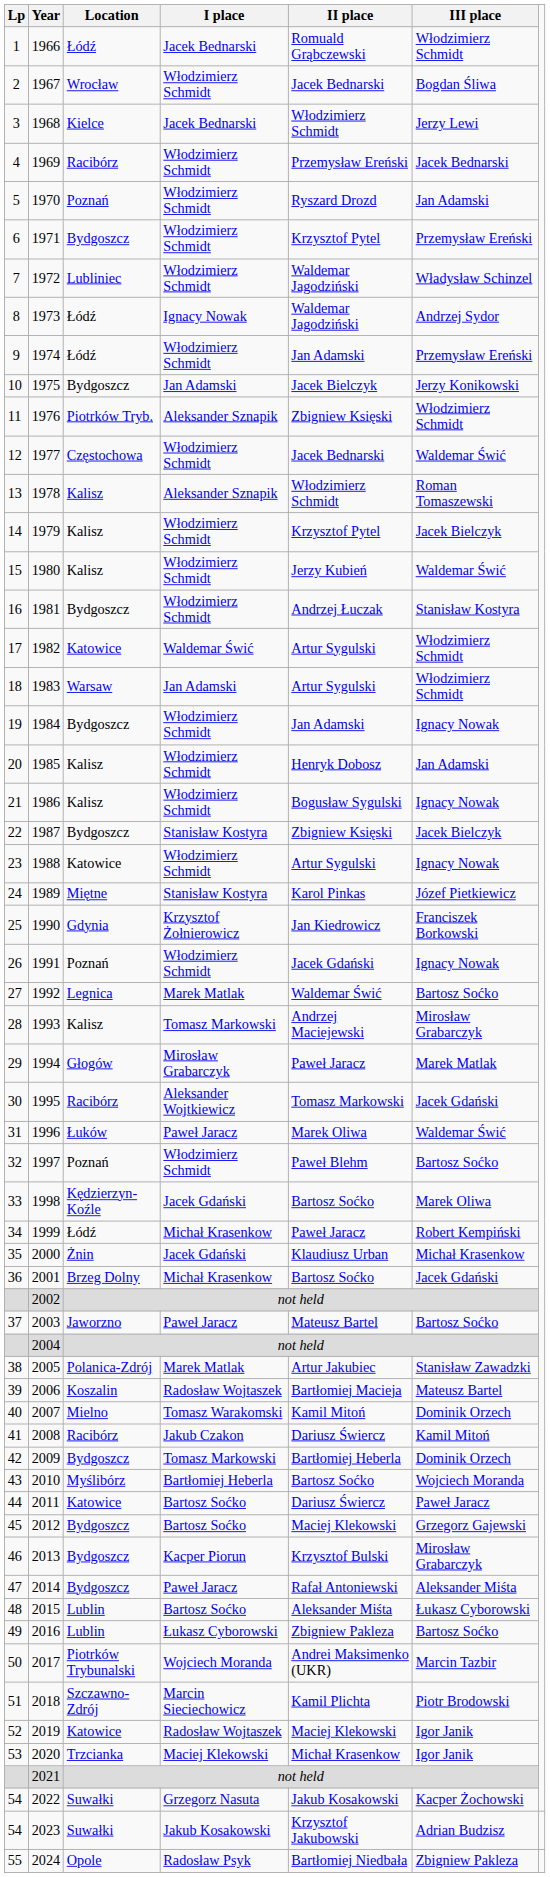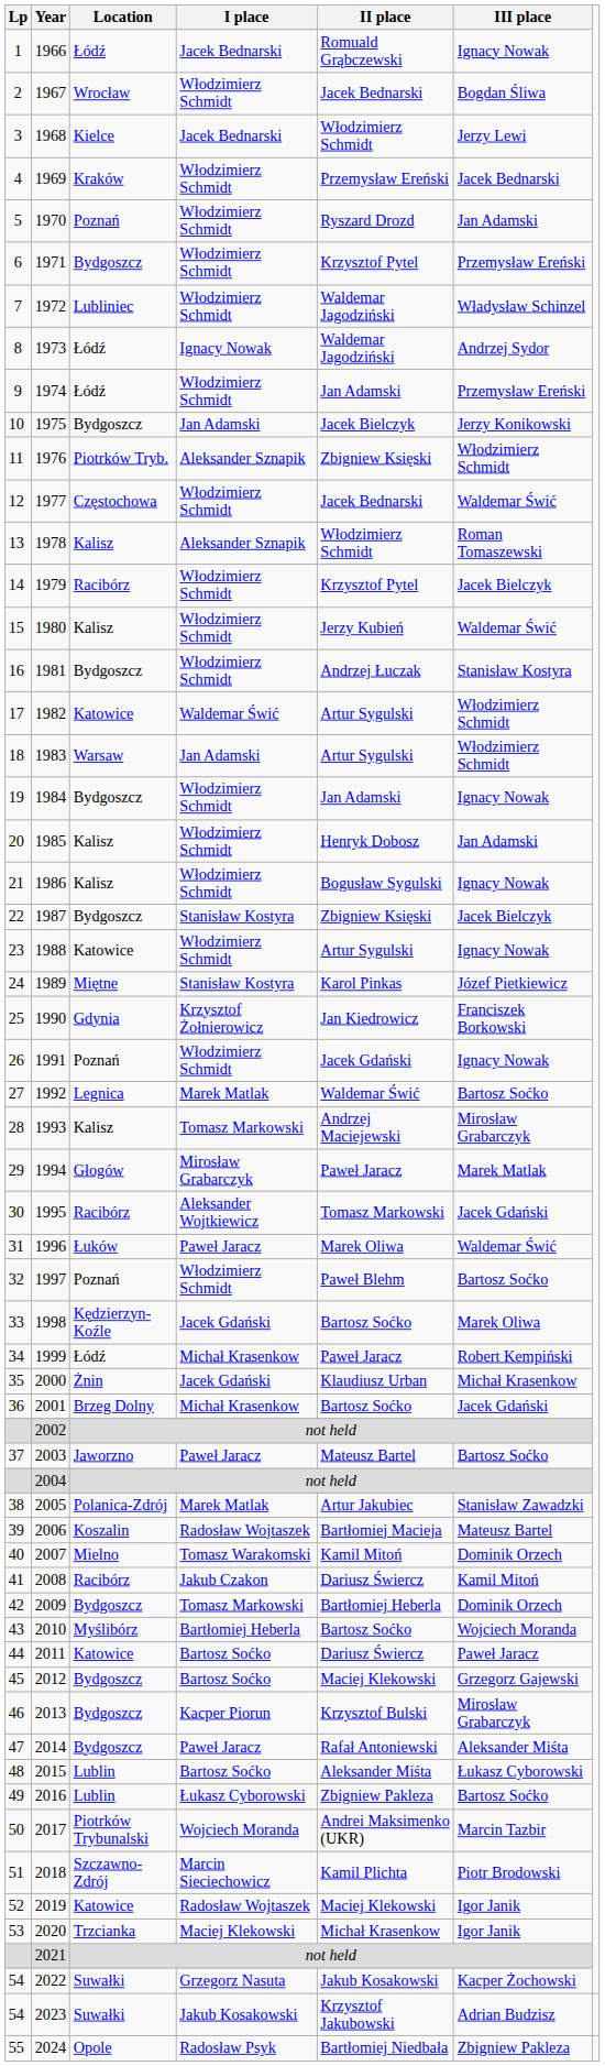1966 | III place: Włodzimierz Schmidt -> Ignacy Nowak
1969 | Location: Racibórz -> Kraków
1979 | Location: Kalisz -> Racibórz
